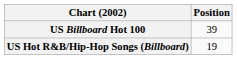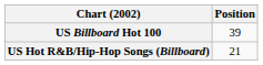US Hot R&B/Hip-Hop Songs (Billboard) | Position: 19 -> 21
